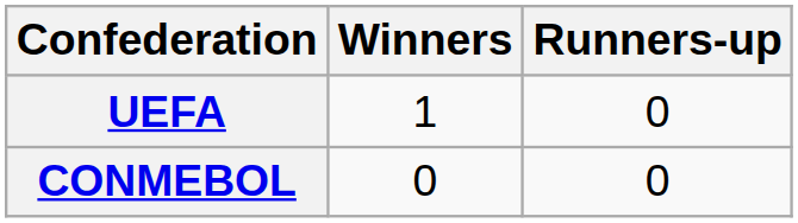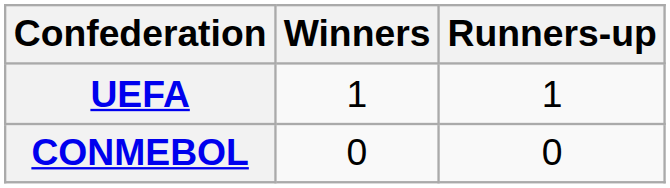UEFA | Runners-up: 0 -> 1
